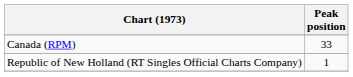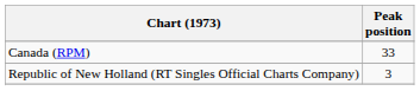Republic of New Holland (RT Singles Official Charts Company) | Peak position: 1 -> 3
